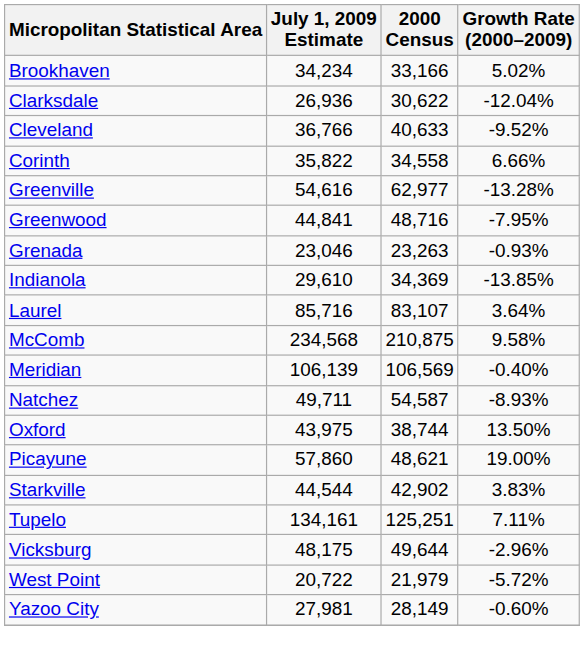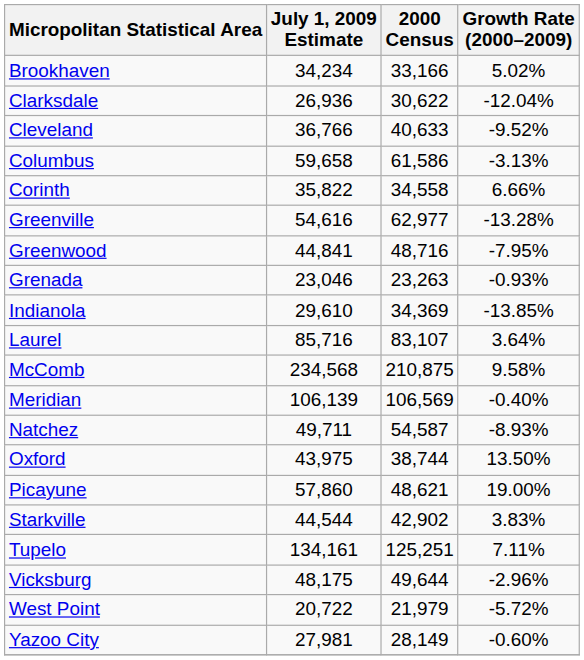+ row: Columbus | 59,658 | 61,586 | -3.13%
